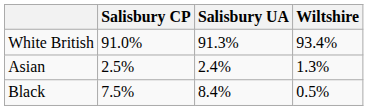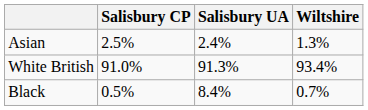rows swapped: White British <-> Asian
Black | Salisbury CP: 7.5% -> 0.5%
Black | Wiltshire: 0.5% -> 0.7%
